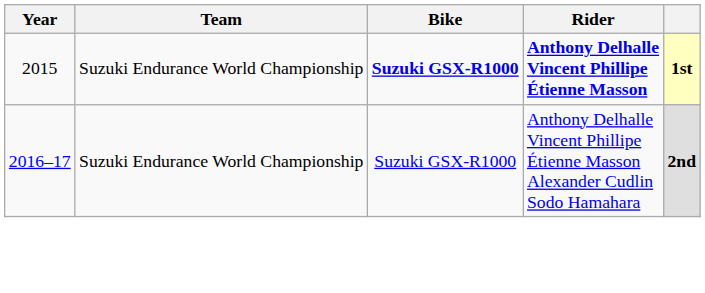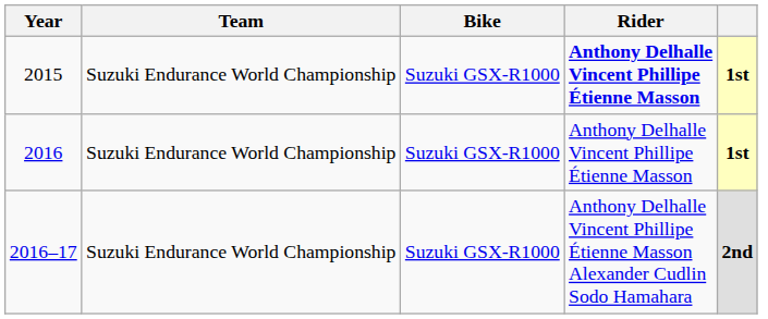2015 | Bike: bold -> normal
+ row: 2016 | Suzuki Endurance World Championship | Suzuki GSX-R1000 | Anthony Delhalle Vincent Phillipe Étienne Masson | 1st
